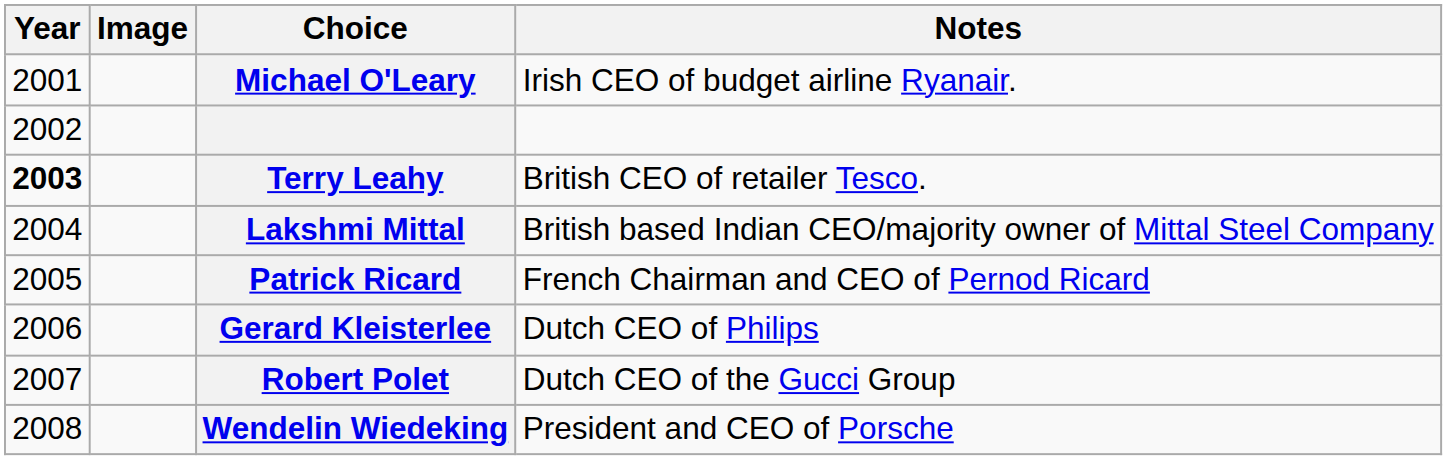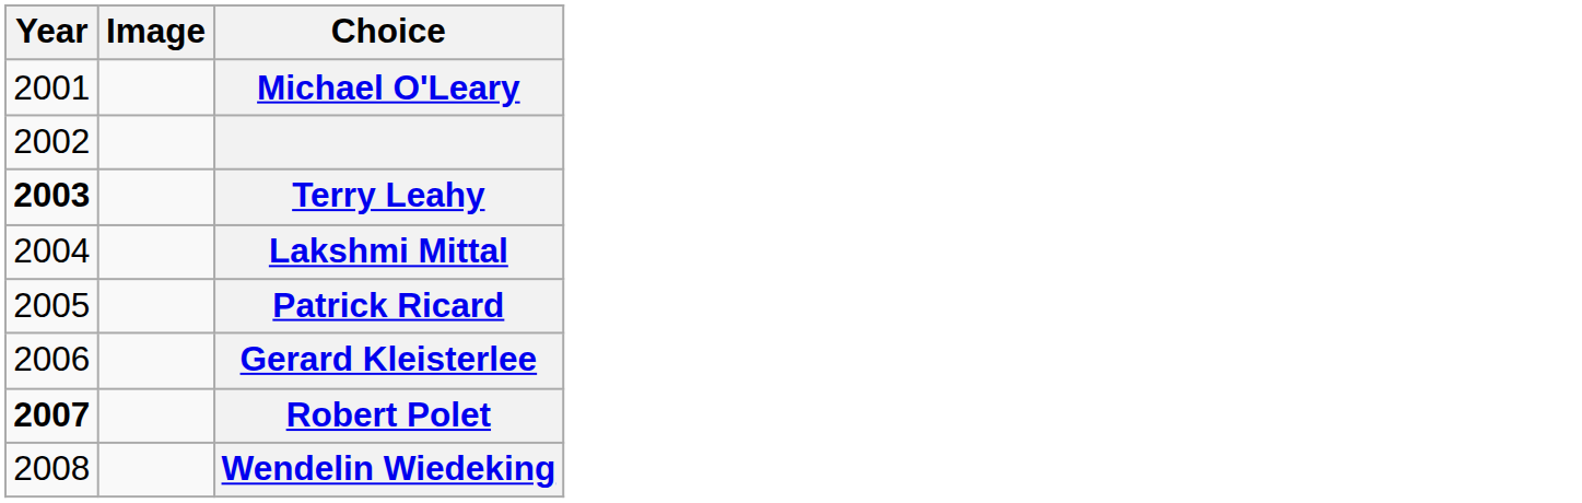- column: Notes | Irish CEO of budget airline Ryanair. | British CEO of retailer Tesco. | British based Indian CEO/majority owner of Mittal Steel Company | French Chairman and CEO of Pernod Ricard | Dutch CEO of Philips | Dutch CEO of the Gucci Group | President and CEO of Porsche
Robert Polet | Year: normal -> bold
